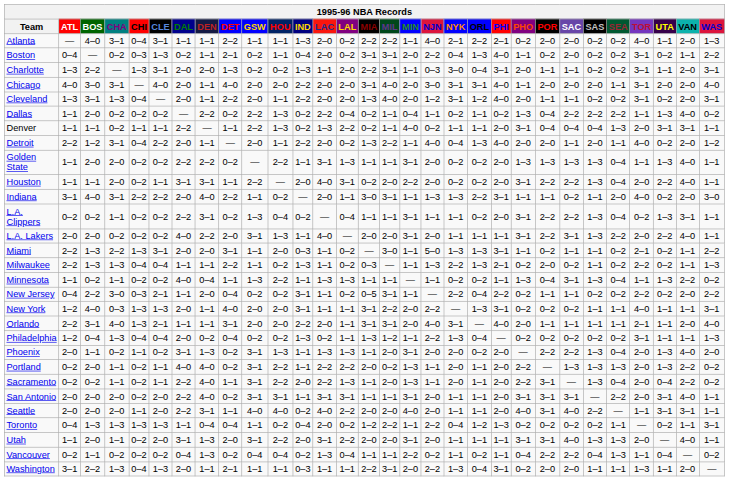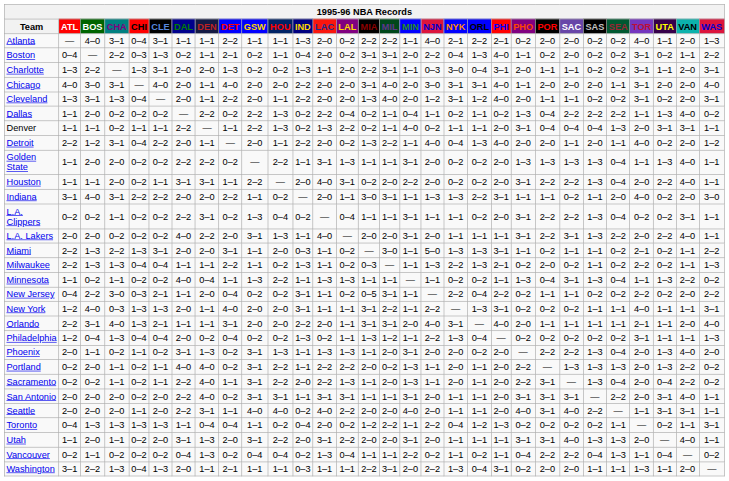Boston | CHA: 0–2 -> 2–2
Indiana | DEN: 4–0 -> 2–0
L.A. Clippers | UTA: 1–3 -> 0–2
New York | MIN: 2–0 -> 1–1
